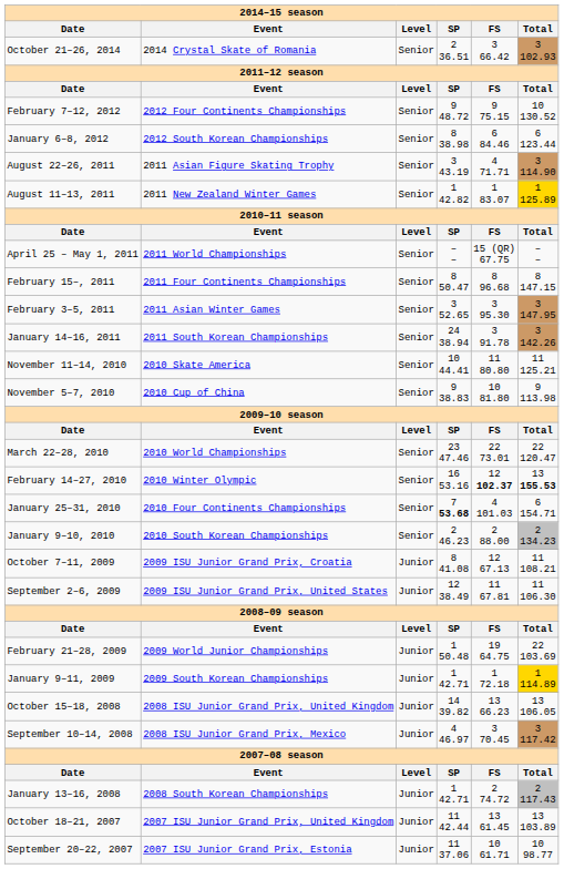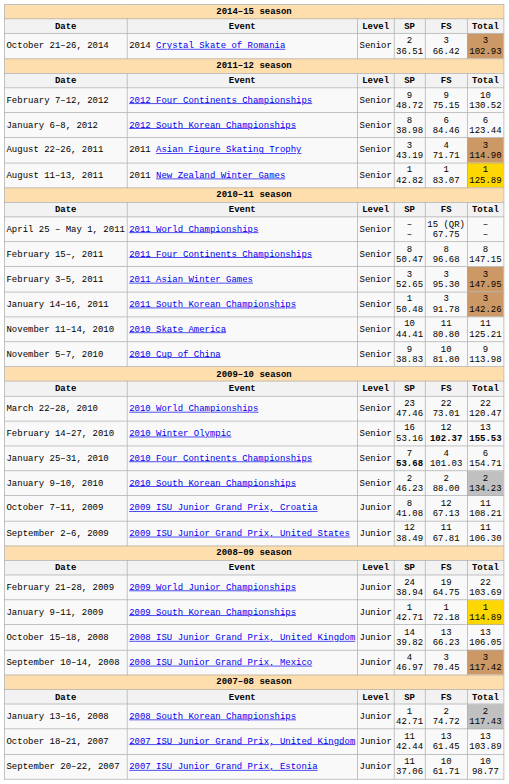January 14–16, 2011 | SP: 24 38.94 -> 1 50.48
February 21–28, 2009 | SP: 1 50.48 -> 24 38.94
